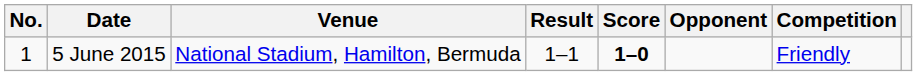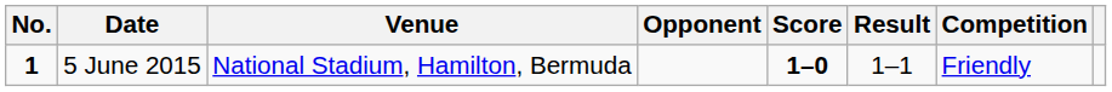columns swapped: Opponent <-> Result
5 June 2015 | No.: normal -> bold
